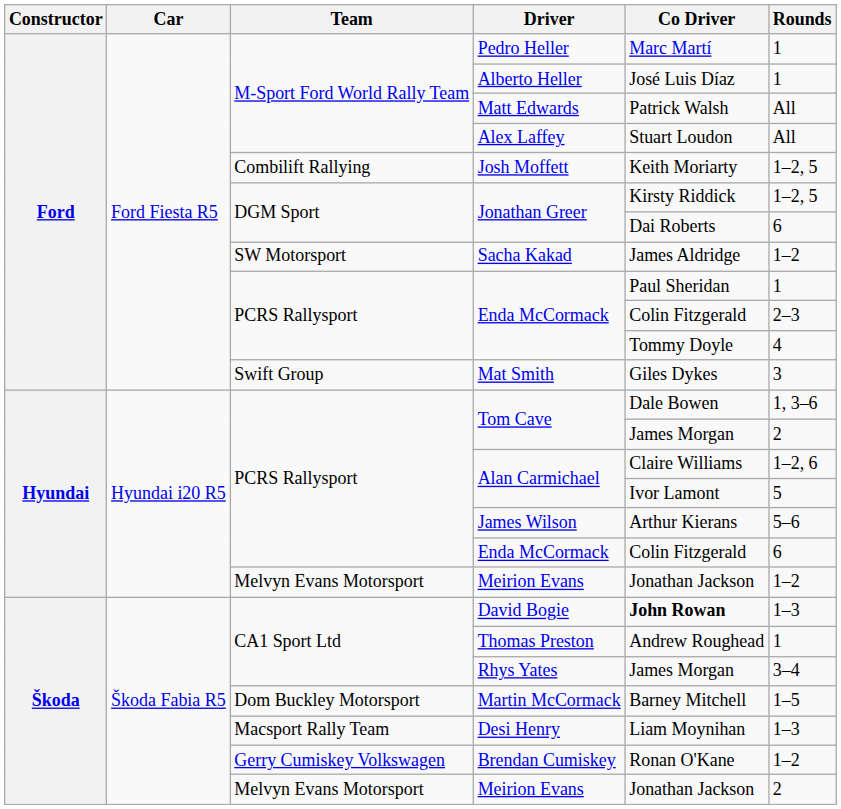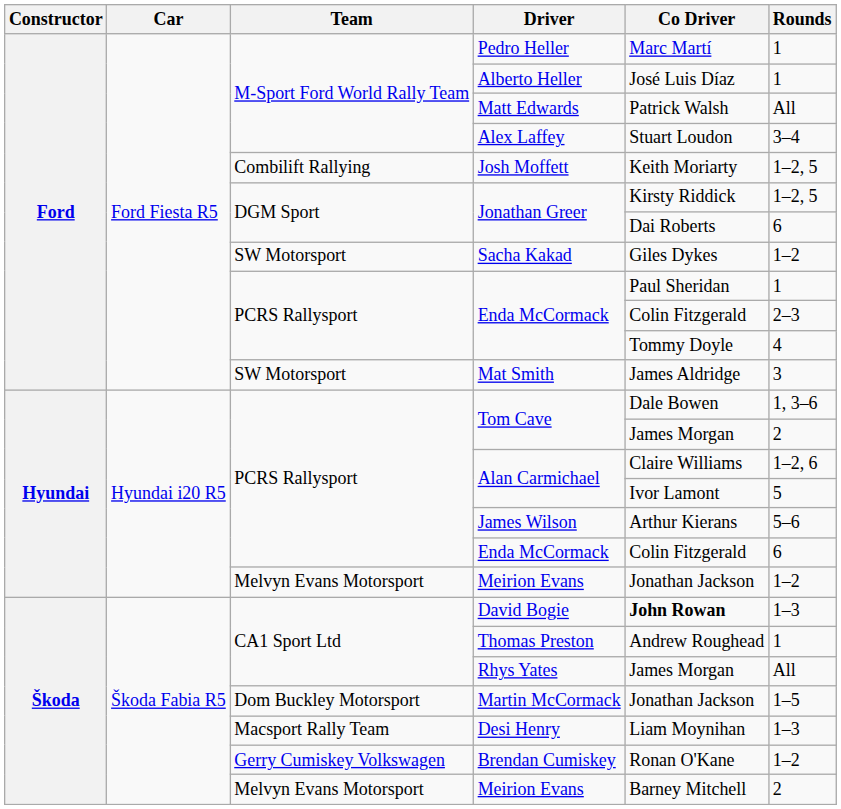Alex Laffey | Rounds: All -> 3–4
Sacha Kakad | Co Driver: James Aldridge -> Giles Dykes
Mat Smith | Team: Swift Group -> SW Motorsport
Mat Smith | Co Driver: Giles Dykes -> James Aldridge
Rhys Yates | Rounds: 3–4 -> All
Martin McCormack | Co Driver: Barney Mitchell -> Jonathan Jackson
Škoda / Meirion Evans | Co Driver: Jonathan Jackson -> Barney Mitchell
